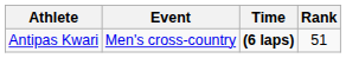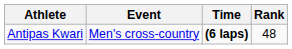Antipas Kwari | Rank: 51 -> 48
